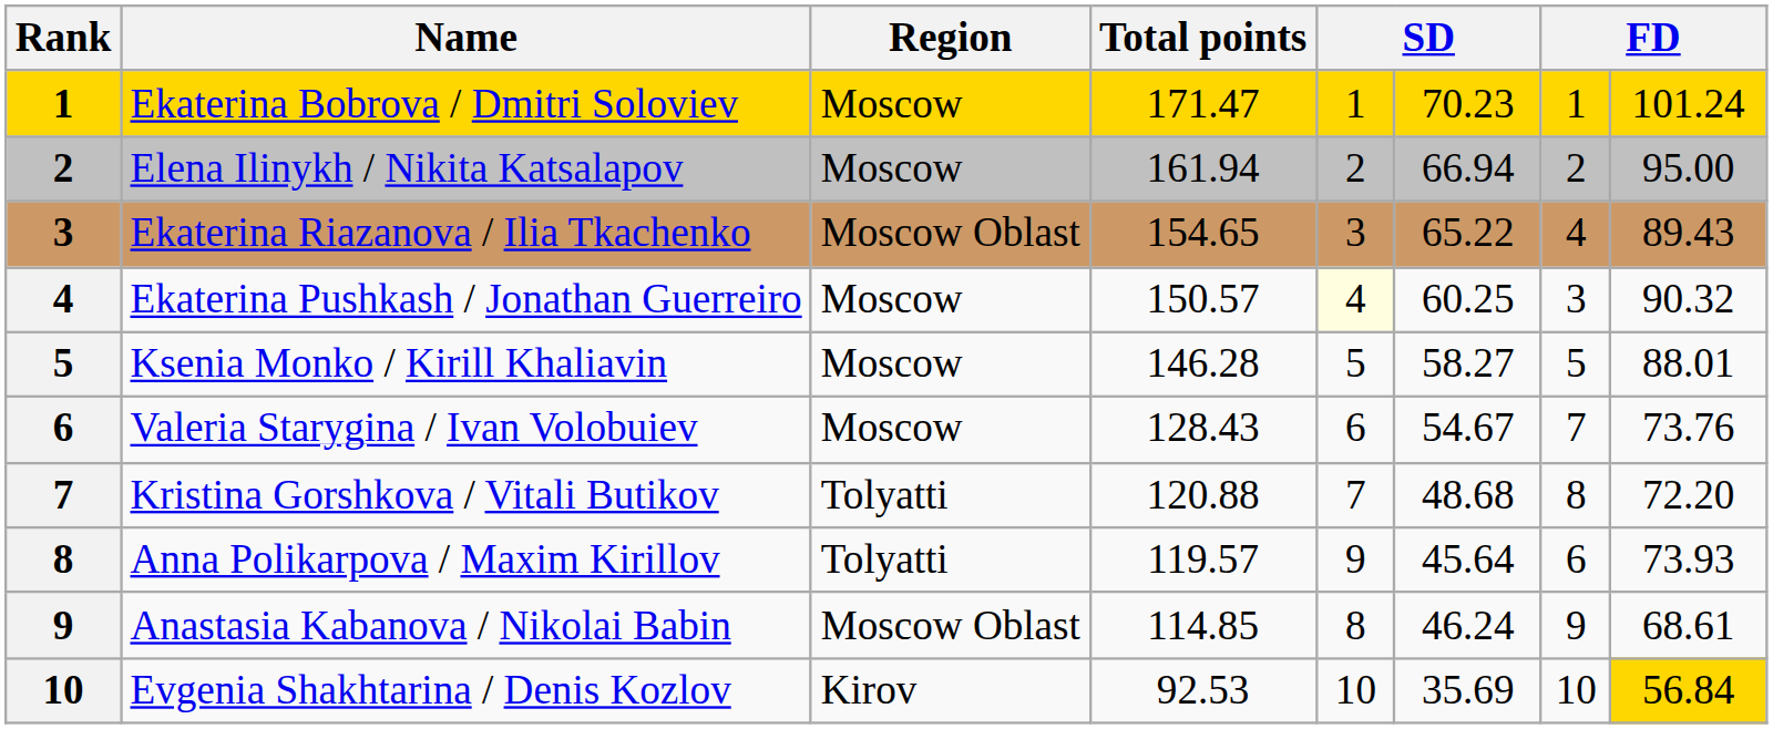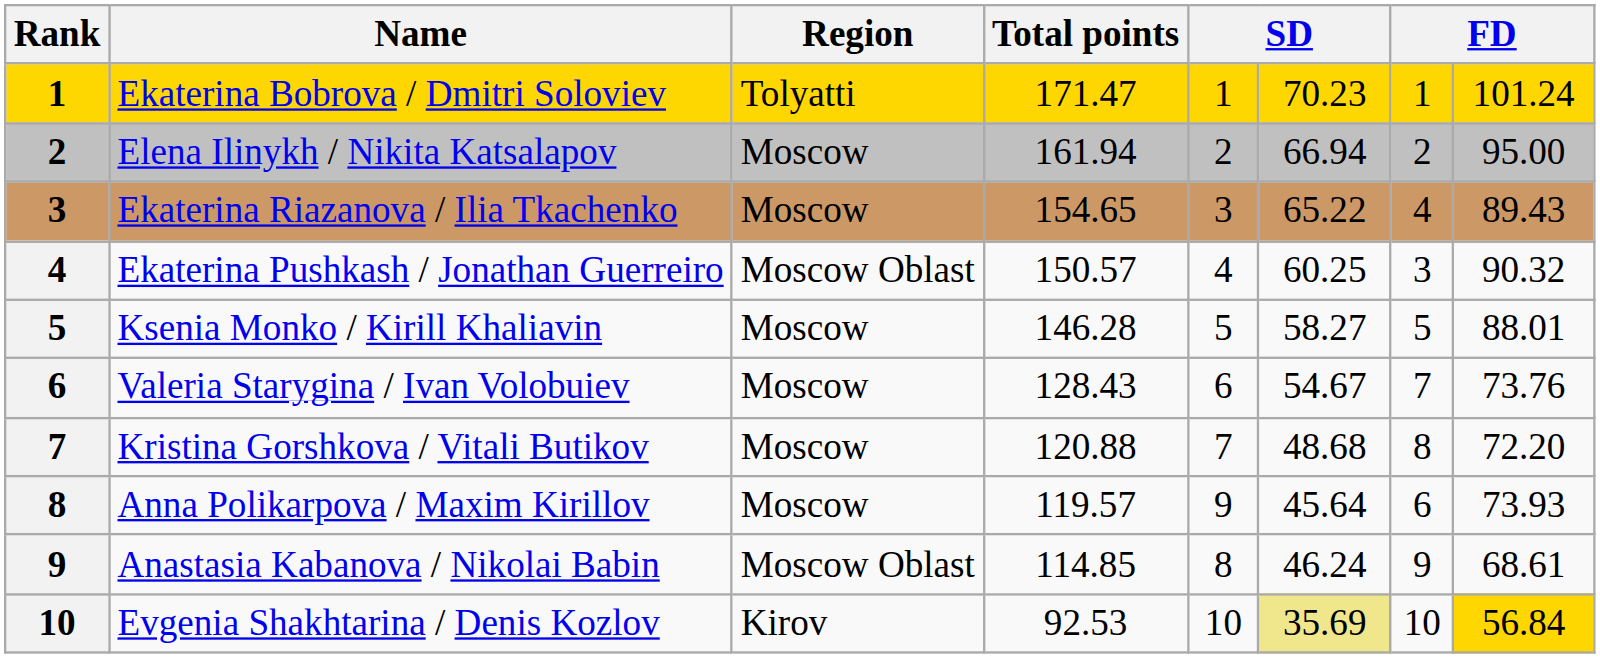Ekaterina Bobrova / Dmitri Soloviev | Region: Moscow -> Tolyatti
Ekaterina Riazanova / Ilia Tkachenko | Region: Moscow Oblast -> Moscow
Ekaterina Pushkash / Jonathan Guerreiro | Region: Moscow -> Moscow Oblast
Ekaterina Pushkash / Jonathan Guerreiro | column 5: lightyellow background -> no background
Kristina Gorshkova / Vitali Butikov | Region: Tolyatti -> Moscow
Anna Polikarpova / Maxim Kirillov | Region: Tolyatti -> Moscow
Evgenia Shakhtarina / Denis Kozlov | column 6: no background -> khaki background
